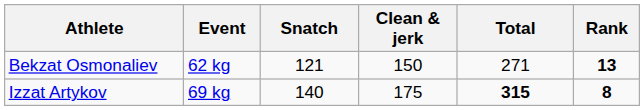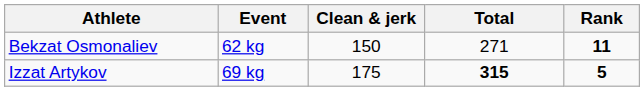- column: Snatch | 121 | 140
Bekzat Osmonaliev | Rank: 13 -> 11
Izzat Artykov | Rank: 8 -> 5
